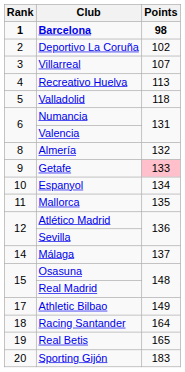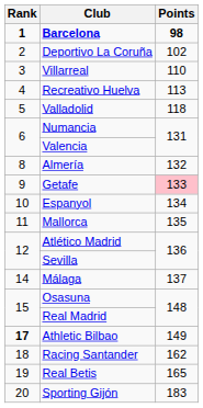Villarreal | Points: 107 -> 110
Athletic Bilbao | Rank: normal -> bold
Racing Santander | Points: 164 -> 162
